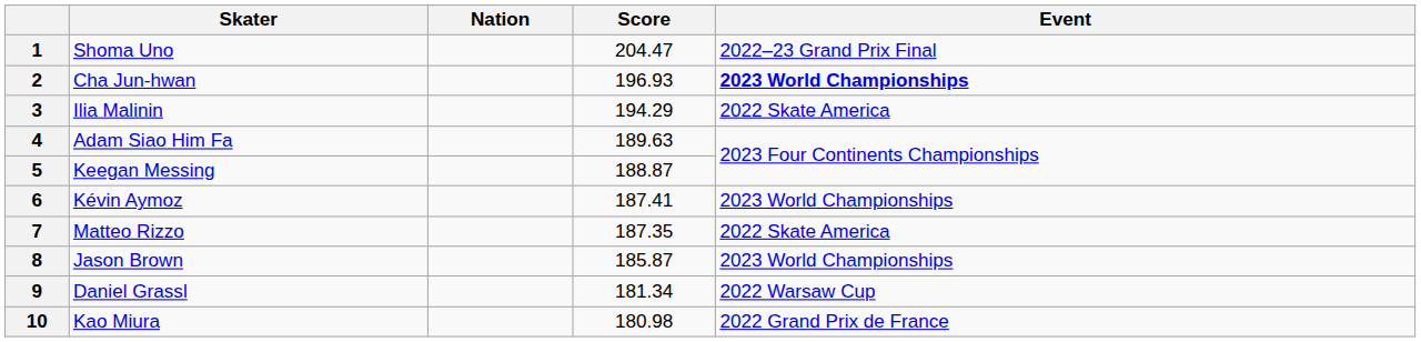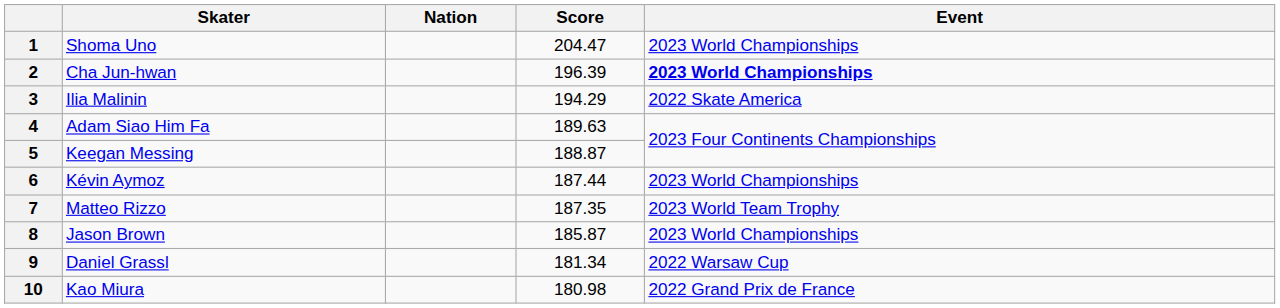1 | Event: 2022–23 Grand Prix Final -> 2023 World Championships
2 | Score: 196.93 -> 196.39
6 | Score: 187.41 -> 187.44
7 | Event: 2022 Skate America -> 2023 World Team Trophy
